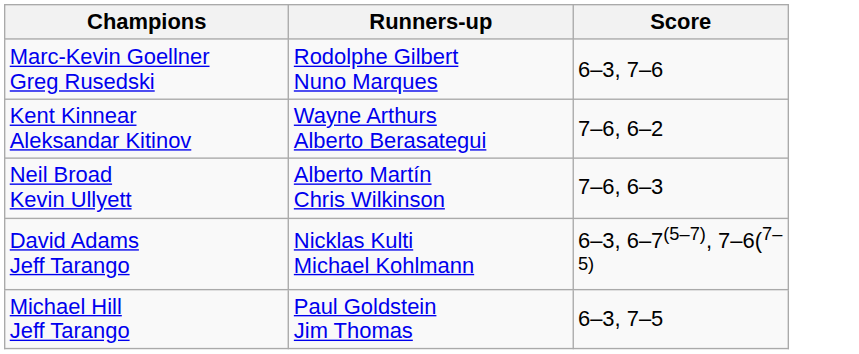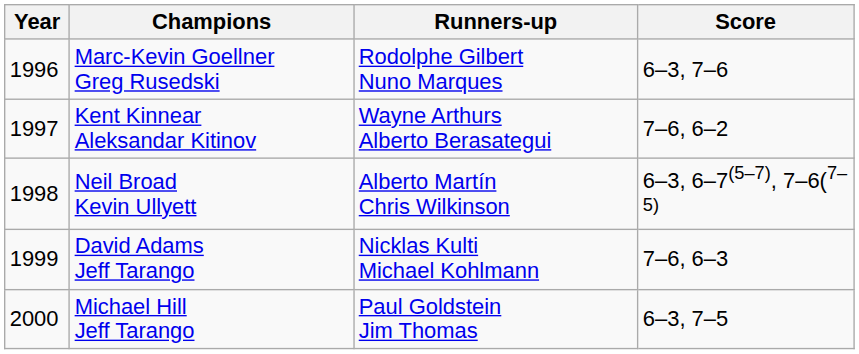+ column: Year | 1996 | 1997 | 1998 | 1999 | 2000
Neil Broad Kevin Ullyett | Score: 7–6, 6–3 -> 6–3, 6–7(5–7), 7–6(7–5)
David Adams Jeff Tarango | Score: 6–3, 6–7(5–7), 7–6(7–5) -> 7–6, 6–3
